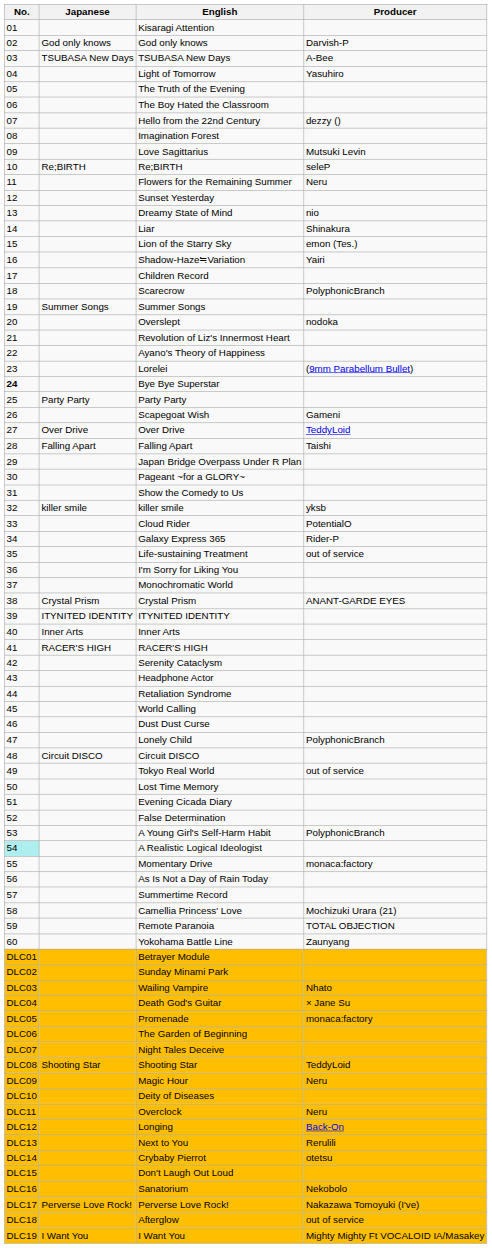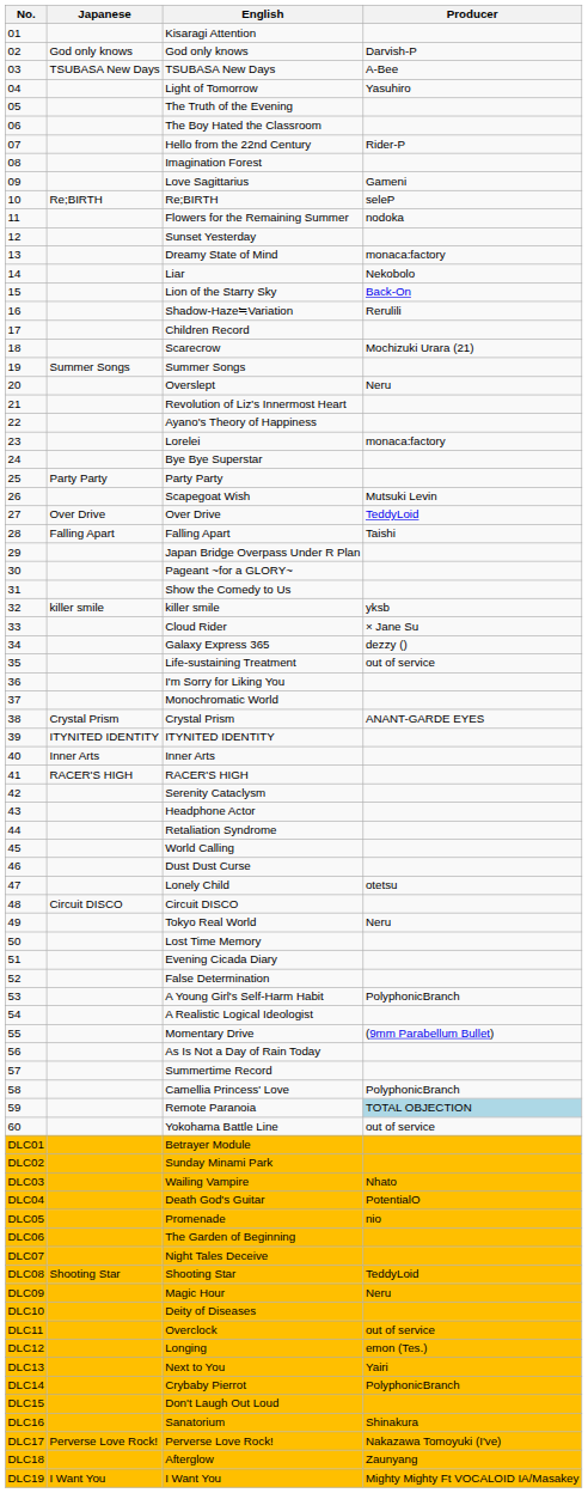Hello from the 22nd Century | Producer: dezzy () -> Rider-P
Love Sagittarius | Producer: Mutsuki Levin -> Gameni
Flowers for the Remaining Summer | Producer: Neru -> nodoka
Dreamy State of Mind | Producer: nio -> monaca:factory
Liar | Producer: Shinakura -> Nekobolo
Lion of the Starry Sky | Producer: emon (Tes.) -> Back-On
Shadow-Haze≒Variation | Producer: Yairi -> Rerulili
Scarecrow | Producer: PolyphonicBranch -> Mochizuki Urara (21)
Overslept | Producer: nodoka -> Neru
Lorelei | Producer: (9mm Parabellum Bullet) -> monaca:factory
Bye Bye Superstar | No.: bold -> normal
Scapegoat Wish | Producer: Gameni -> Mutsuki Levin
Cloud Rider | Producer: PotentialO -> × Jane Su
Galaxy Express 365 | Producer: Rider-P -> dezzy ()
Lonely Child | Producer: PolyphonicBranch -> otetsu
Tokyo Real World | Producer: out of service -> Neru
A Realistic Logical Ideologist | No.: paleturquoise background -> no background
Momentary Drive | Producer: monaca:factory -> (9mm Parabellum Bullet)
Camellia Princess' Love | Producer: Mochizuki Urara (21) -> PolyphonicBranch
Remote Paranoia | Producer: no background -> lightblue background
Yokohama Battle Line | Producer: Zaunyang -> out of service
Death God's Guitar | Producer: × Jane Su -> PotentialO
Promenade | Producer: monaca:factory -> nio
Overclock | Producer: Neru -> out of service
Longing | Producer: Back-On -> emon (Tes.)
Next to You | Producer: Rerulili -> Yairi
Crybaby Pierrot | Producer: otetsu -> PolyphonicBranch
Sanatorium | Producer: Nekobolo -> Shinakura
Afterglow | Producer: out of service -> Zaunyang
